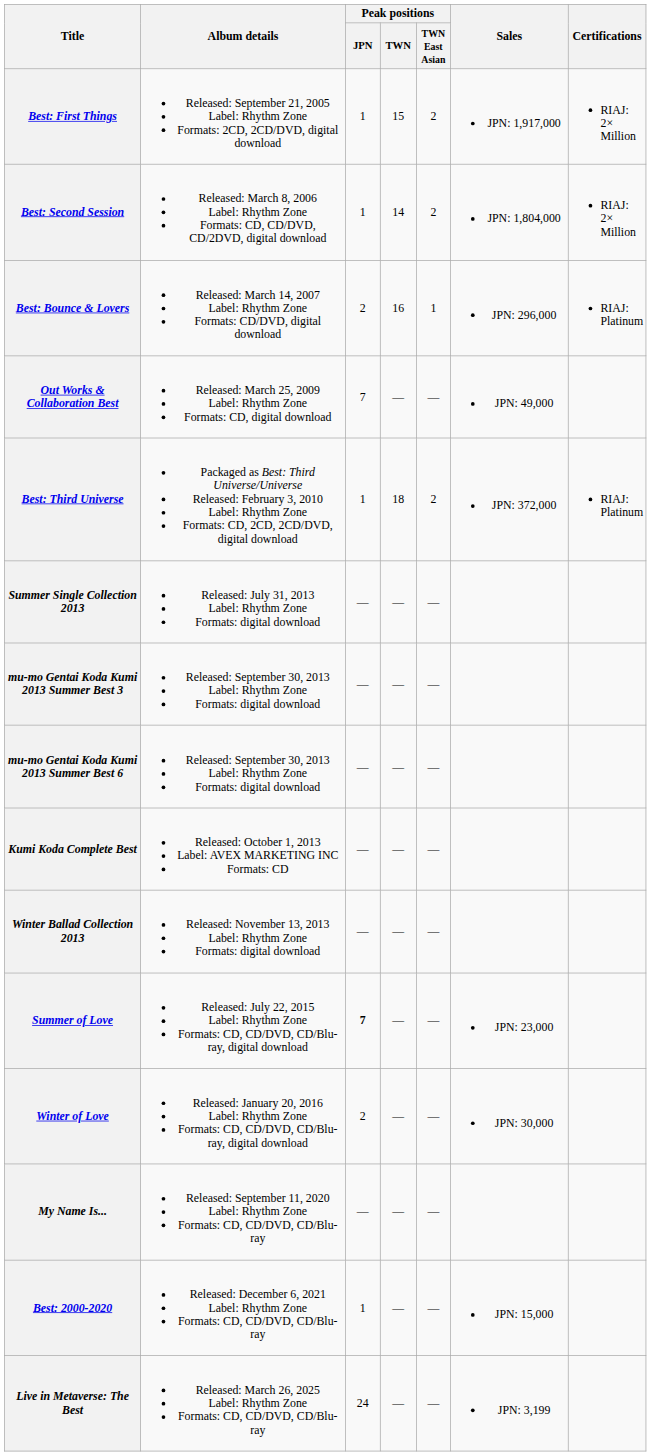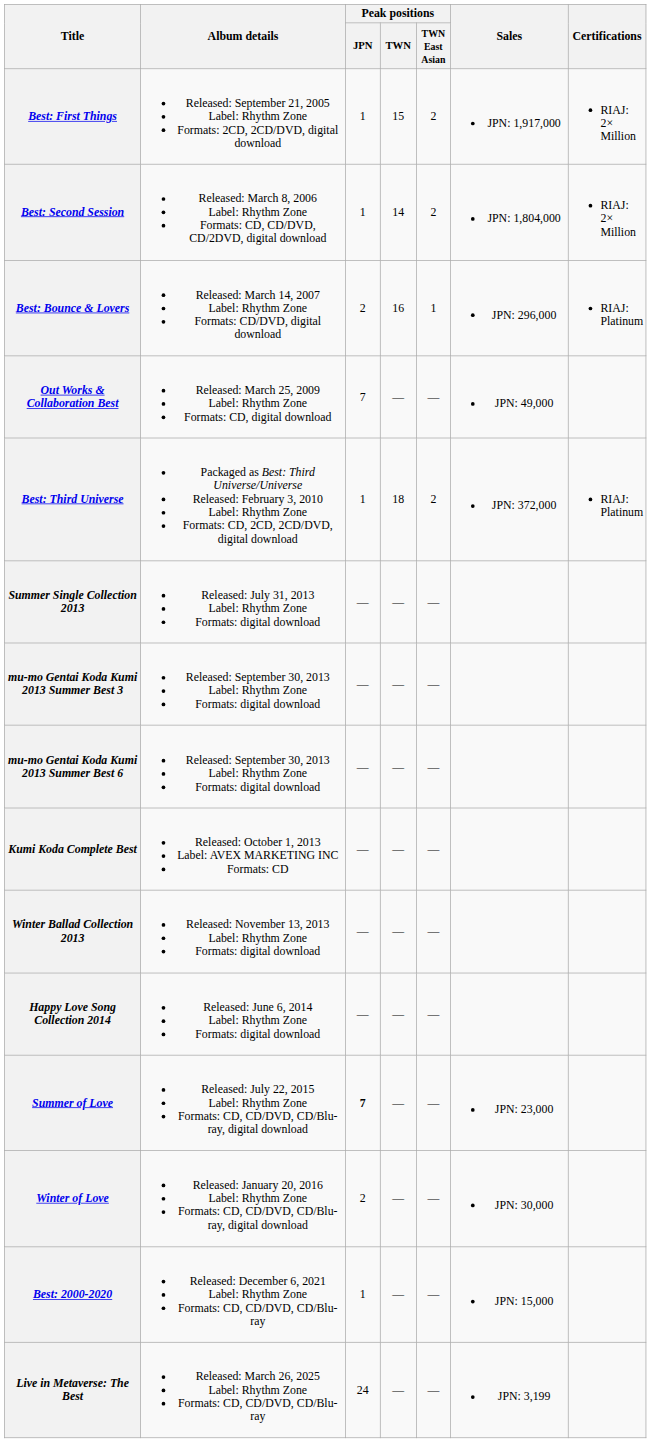+ row: Happy Love Song Collection 2014 | Released: June 6, 2014 Label: Rhythm Zone Formats: digital download | — | — | —
- row: My Name Is... | Released: September 11, 2020 Label: Rhythm Zone Formats: CD, CD/DVD, CD/Blu-ray | — | — | —
